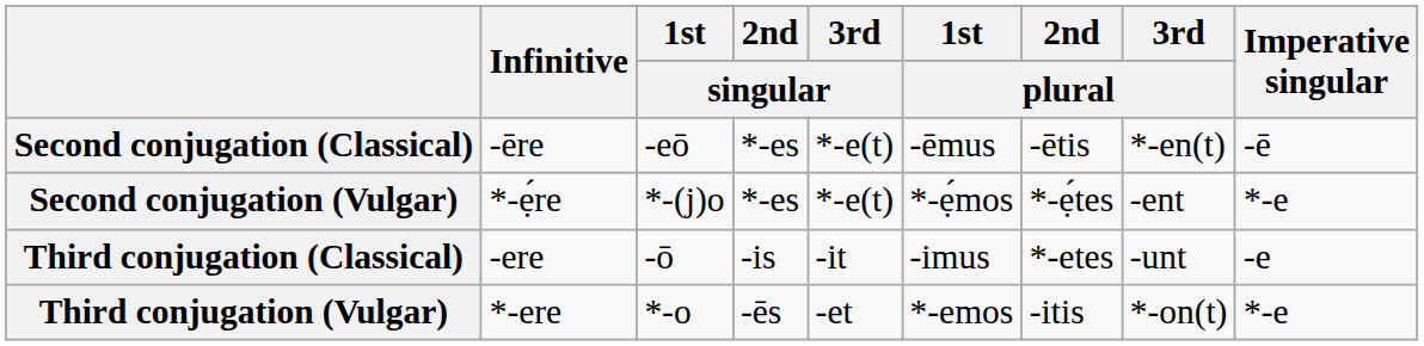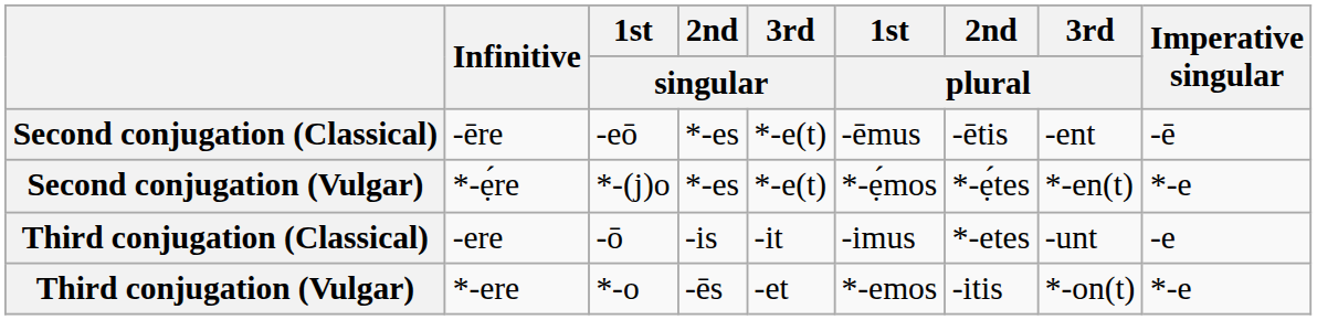Second conjugation (Classical) | 3rd / plural: *-en(t) -> -ent
Second conjugation (Vulgar) | 3rd / plural: -ent -> *-en(t)
